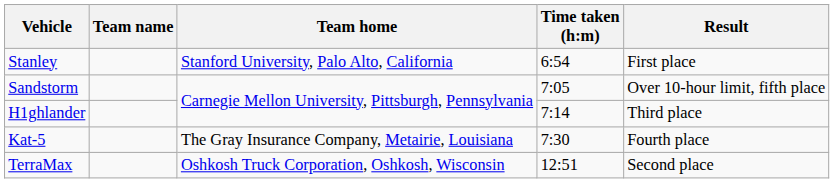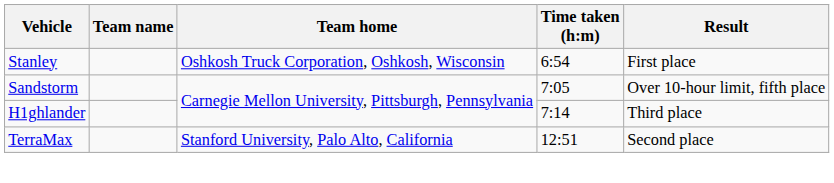Stanley | Team home: Stanford University, Palo Alto, California -> Oshkosh Truck Corporation, Oshkosh, Wisconsin
- row: Kat-5 | The Gray Insurance Company, Metairie, Louisiana | 7:30 | Fourth place
TerraMax | Team home: Oshkosh Truck Corporation, Oshkosh, Wisconsin -> Stanford University, Palo Alto, California
